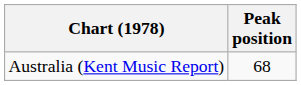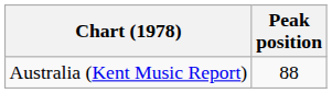Australia (Kent Music Report) | Peak position: 68 -> 88
